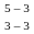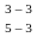rows swapped: 5 – 3 <-> 3 – 3
